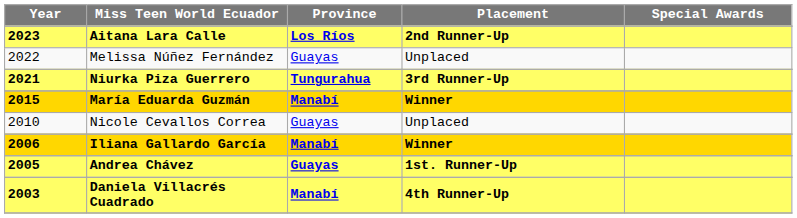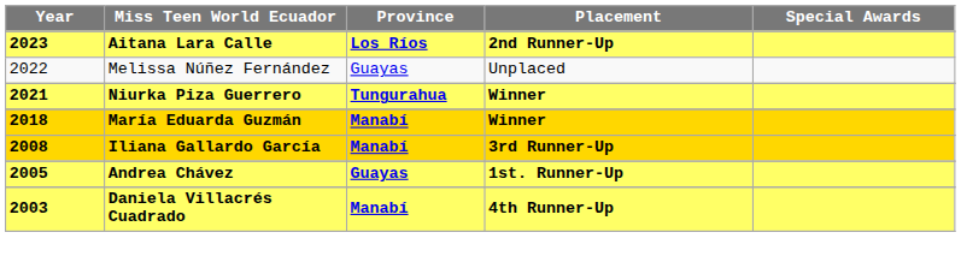Niurka Piza Guerrero | Placement: 3rd Runner-Up -> Winner
María Eduarda Guzmán | Year: 2015 -> 2018
- row: 2010 | Nicole Cevallos Correa | Guayas | Unplaced
Iliana Gallardo García | Year: 2006 -> 2008
Iliana Gallardo García | Placement: Winner -> 3rd Runner-Up
